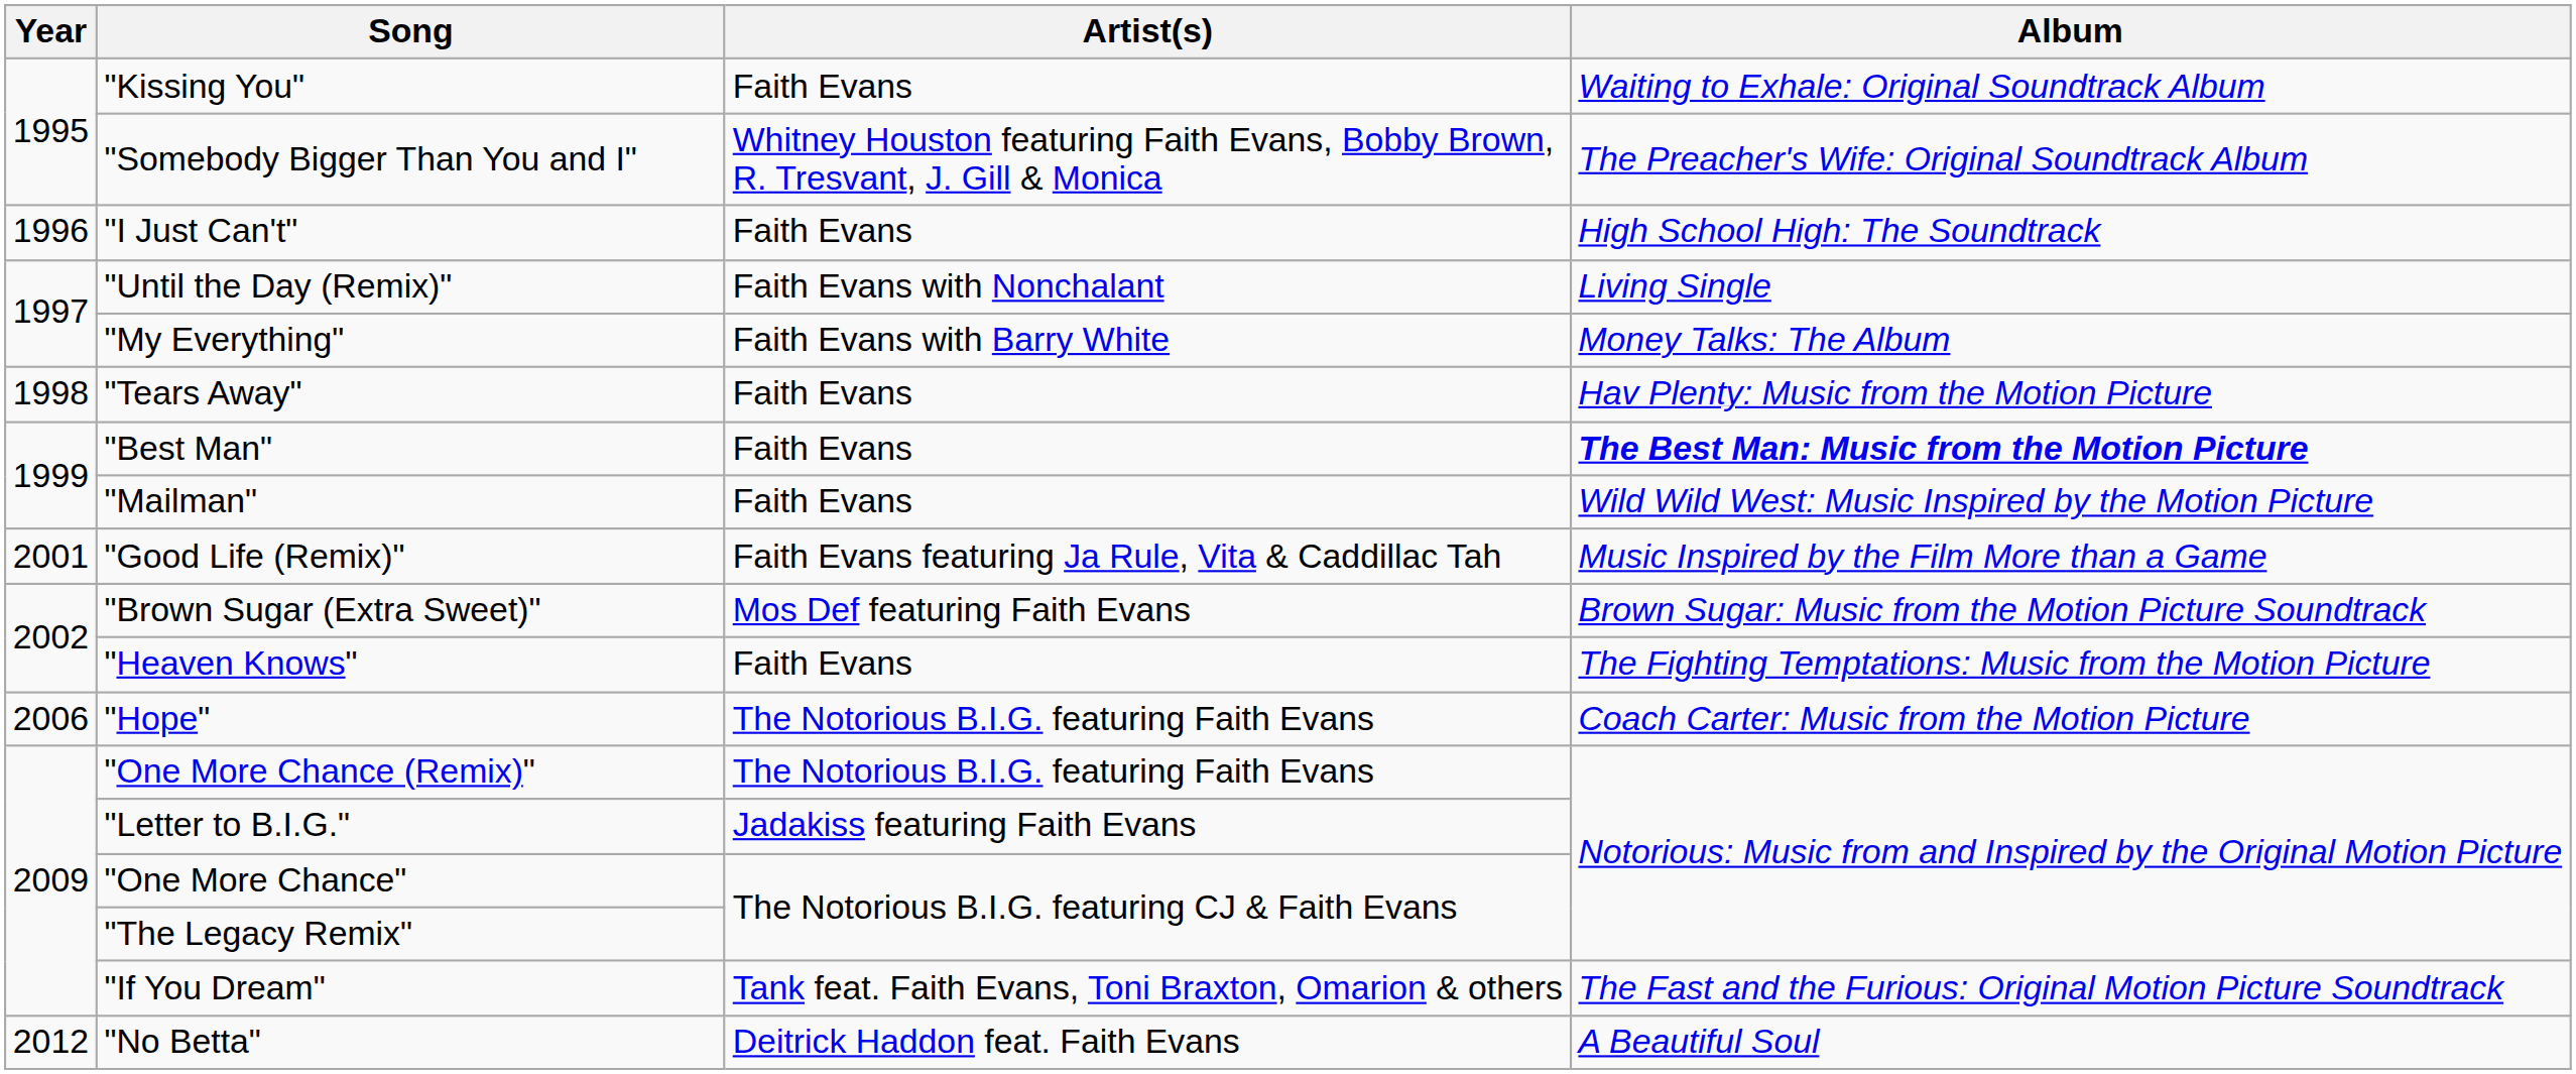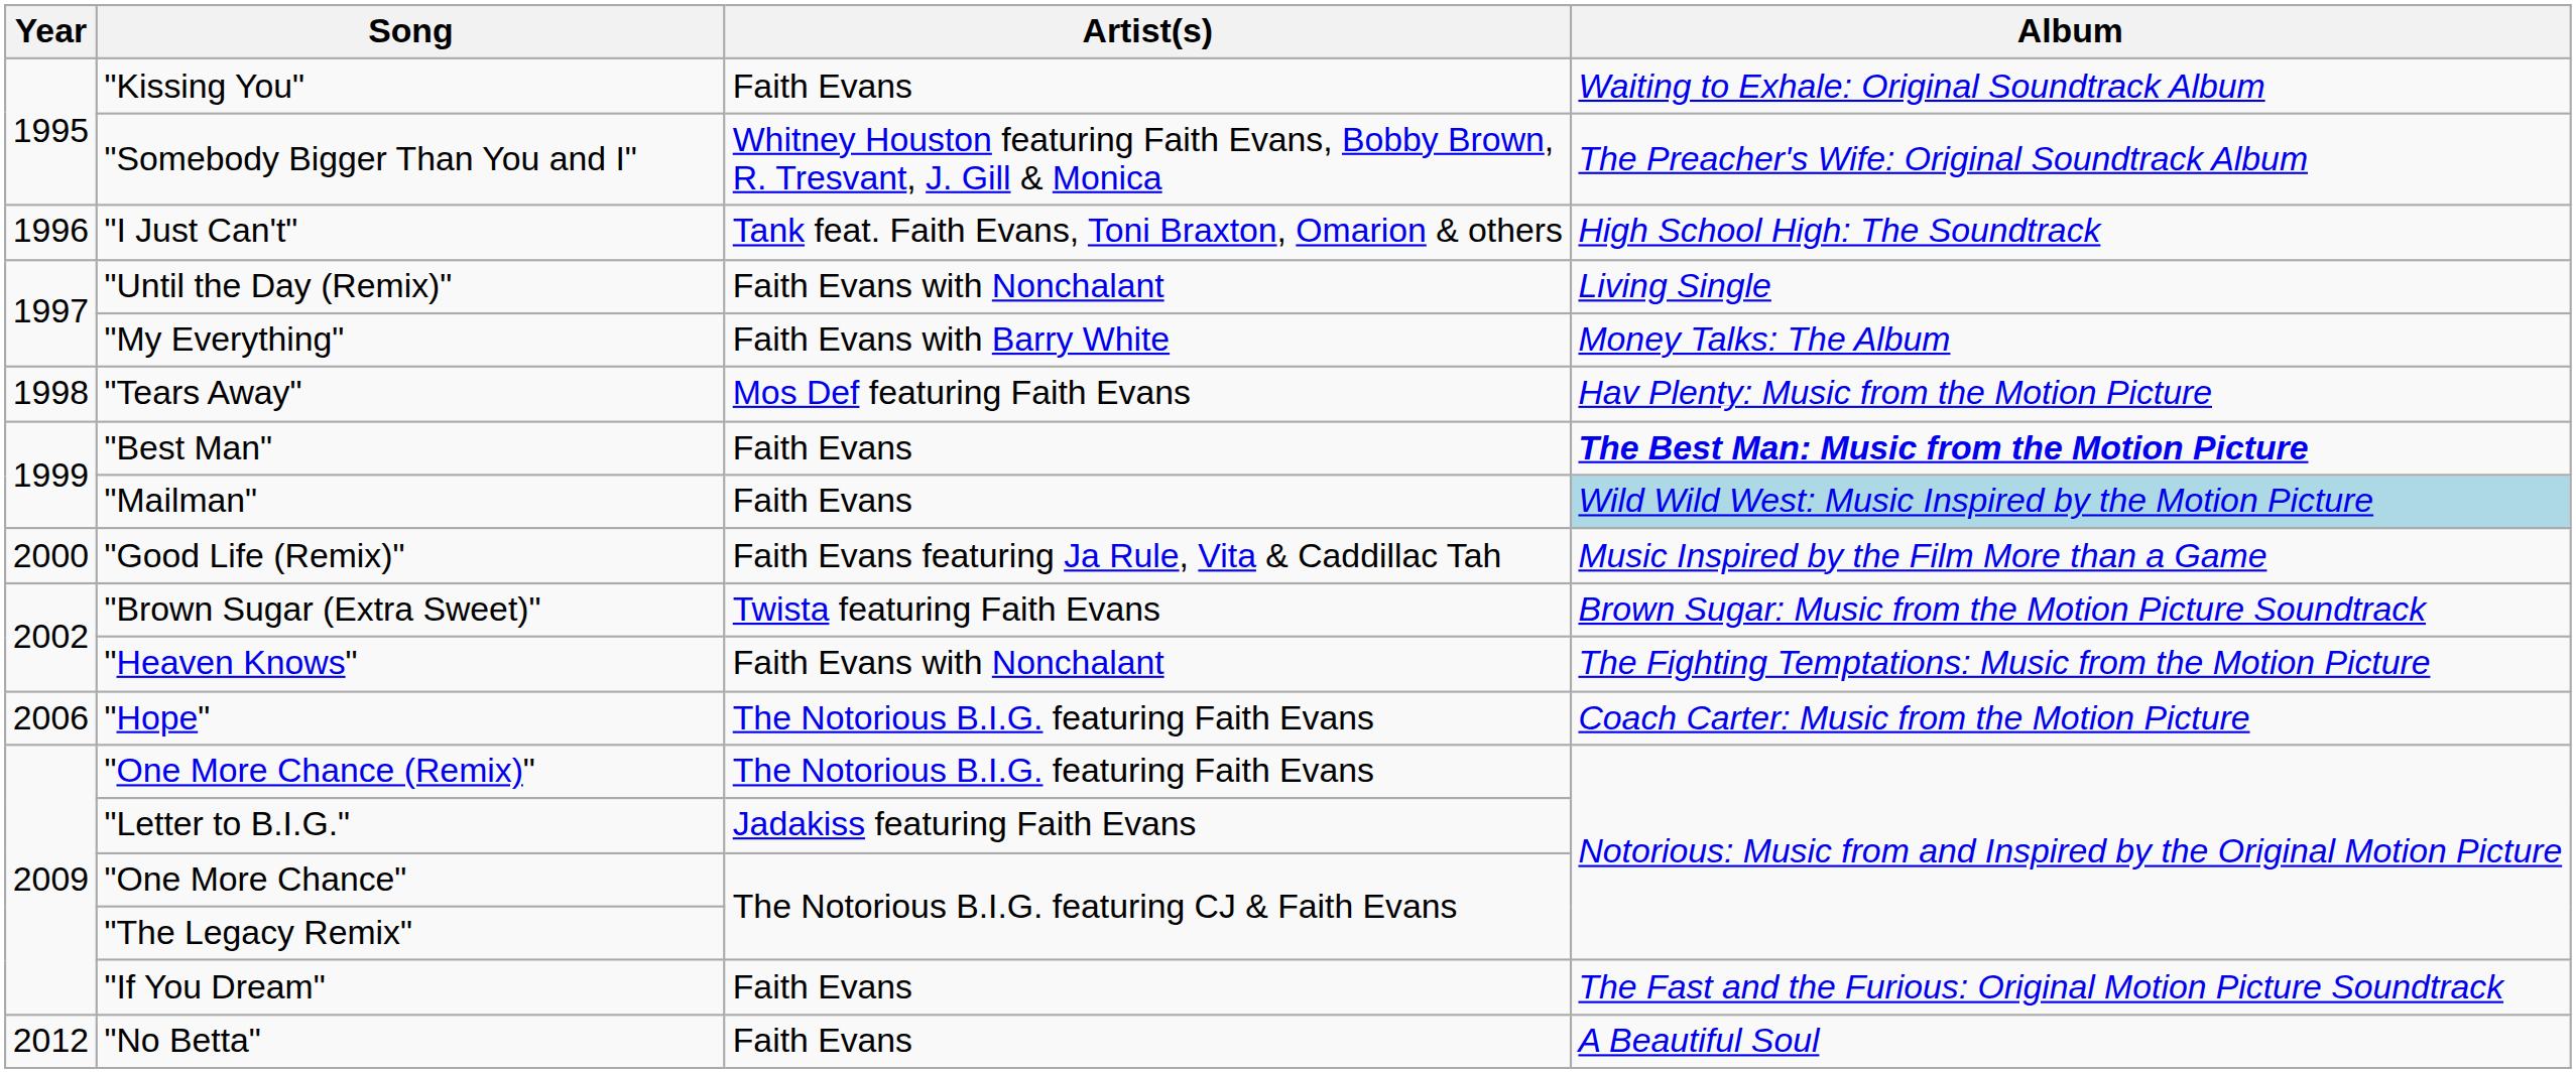"I Just Can't" | Artist(s): Faith Evans -> Tank feat. Faith Evans, Toni Braxton, Omarion & others
"Tears Away" | Artist(s): Faith Evans -> Mos Def featuring Faith Evans
"Mailman" | Album: no background -> lightblue background
"Good Life (Remix)" | Year: 2001 -> 2000
"Brown Sugar (Extra Sweet)" | Artist(s): Mos Def featuring Faith Evans -> Twista featuring Faith Evans
"Heaven Knows" | Artist(s): Faith Evans -> Faith Evans with Nonchalant
"If You Dream" | Artist(s): Tank feat. Faith Evans, Toni Braxton, Omarion & others -> Faith Evans
"No Betta" | Artist(s): Deitrick Haddon feat. Faith Evans -> Faith Evans
